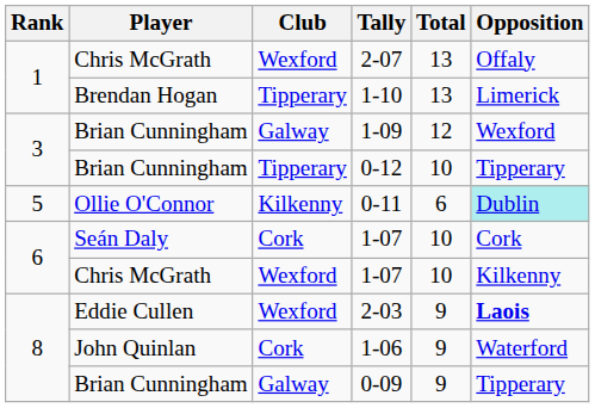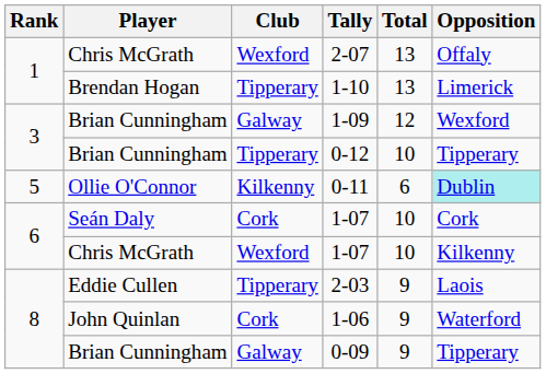2-03 | Club: Wexford -> Tipperary
2-03 | Opposition: bold -> normal
